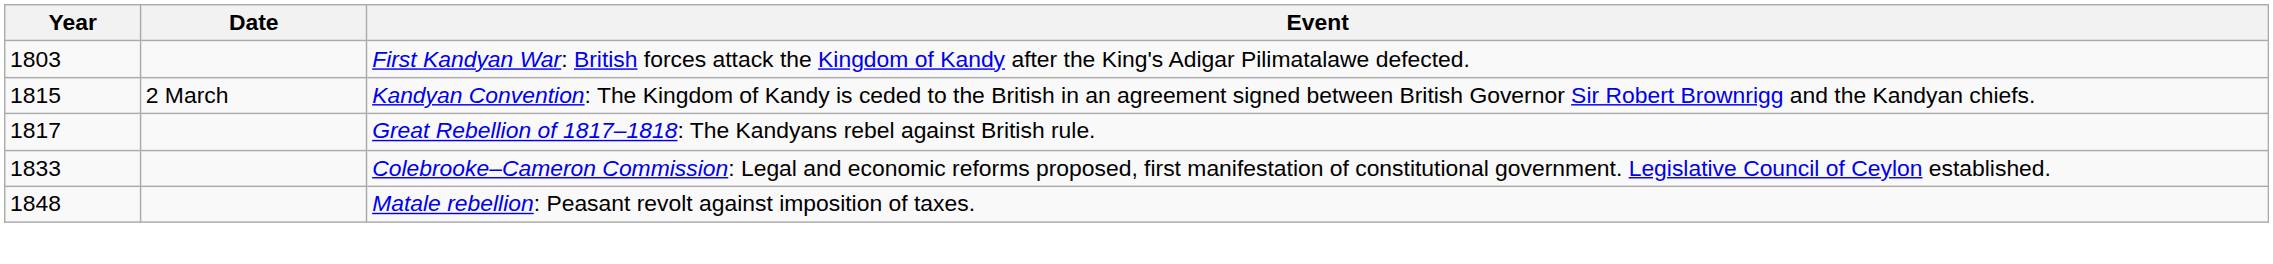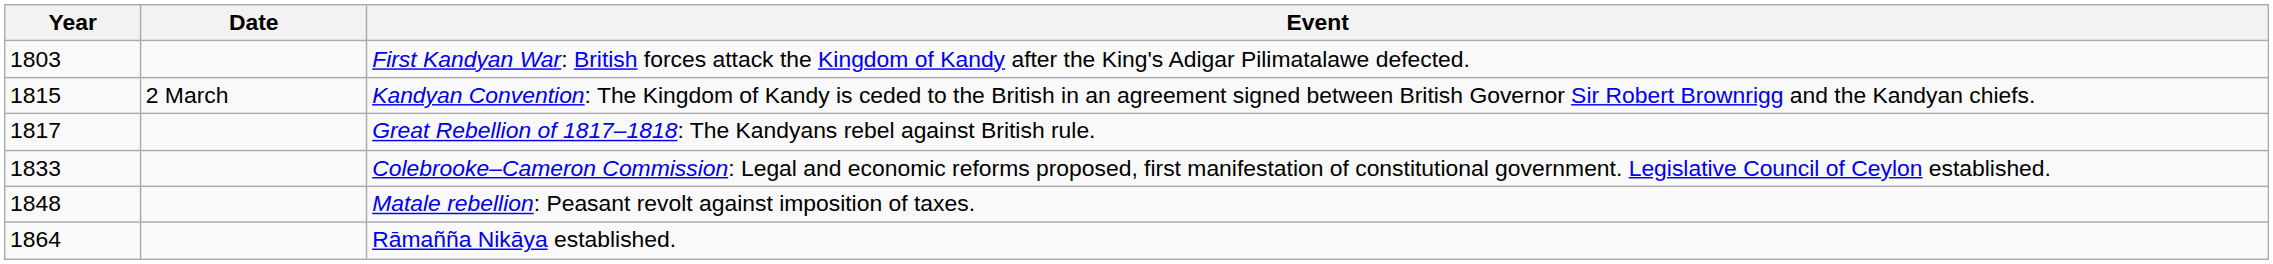+ row: 1864 | Rāmañña Nikāya established.
